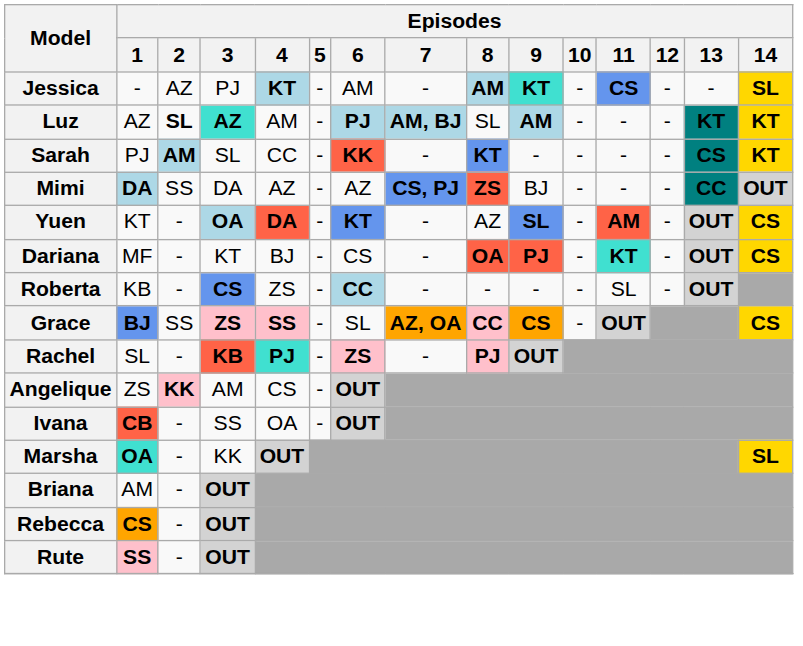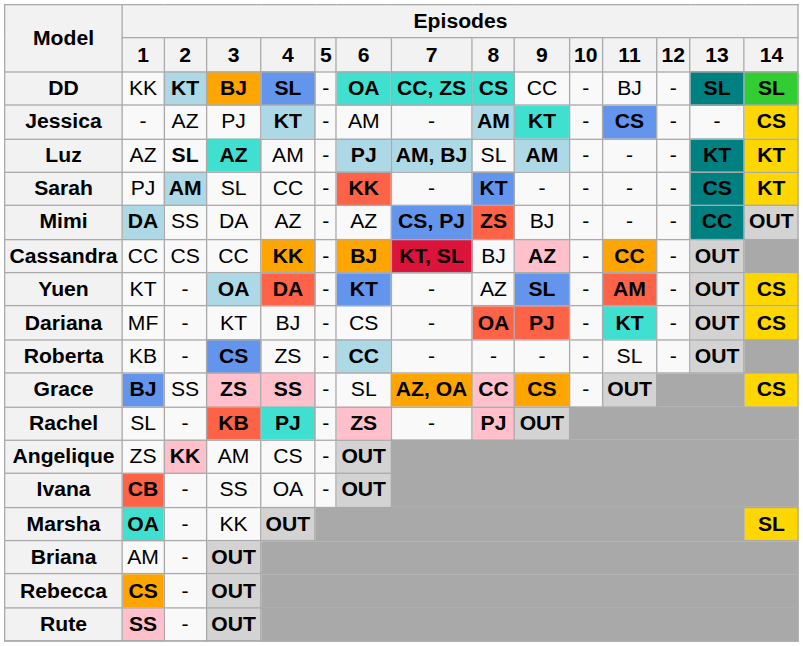+ row: DD | KK | KT | BJ | SL | - | OA | CC, ZS | CS | CC | - | BJ | - | SL | SL
Jessica | Episodes / 14: SL -> CS
+ row: Cassandra | CC | CS | CC | KK | - | BJ | KT, SL | BJ | AZ | - | CC | - | OUT
